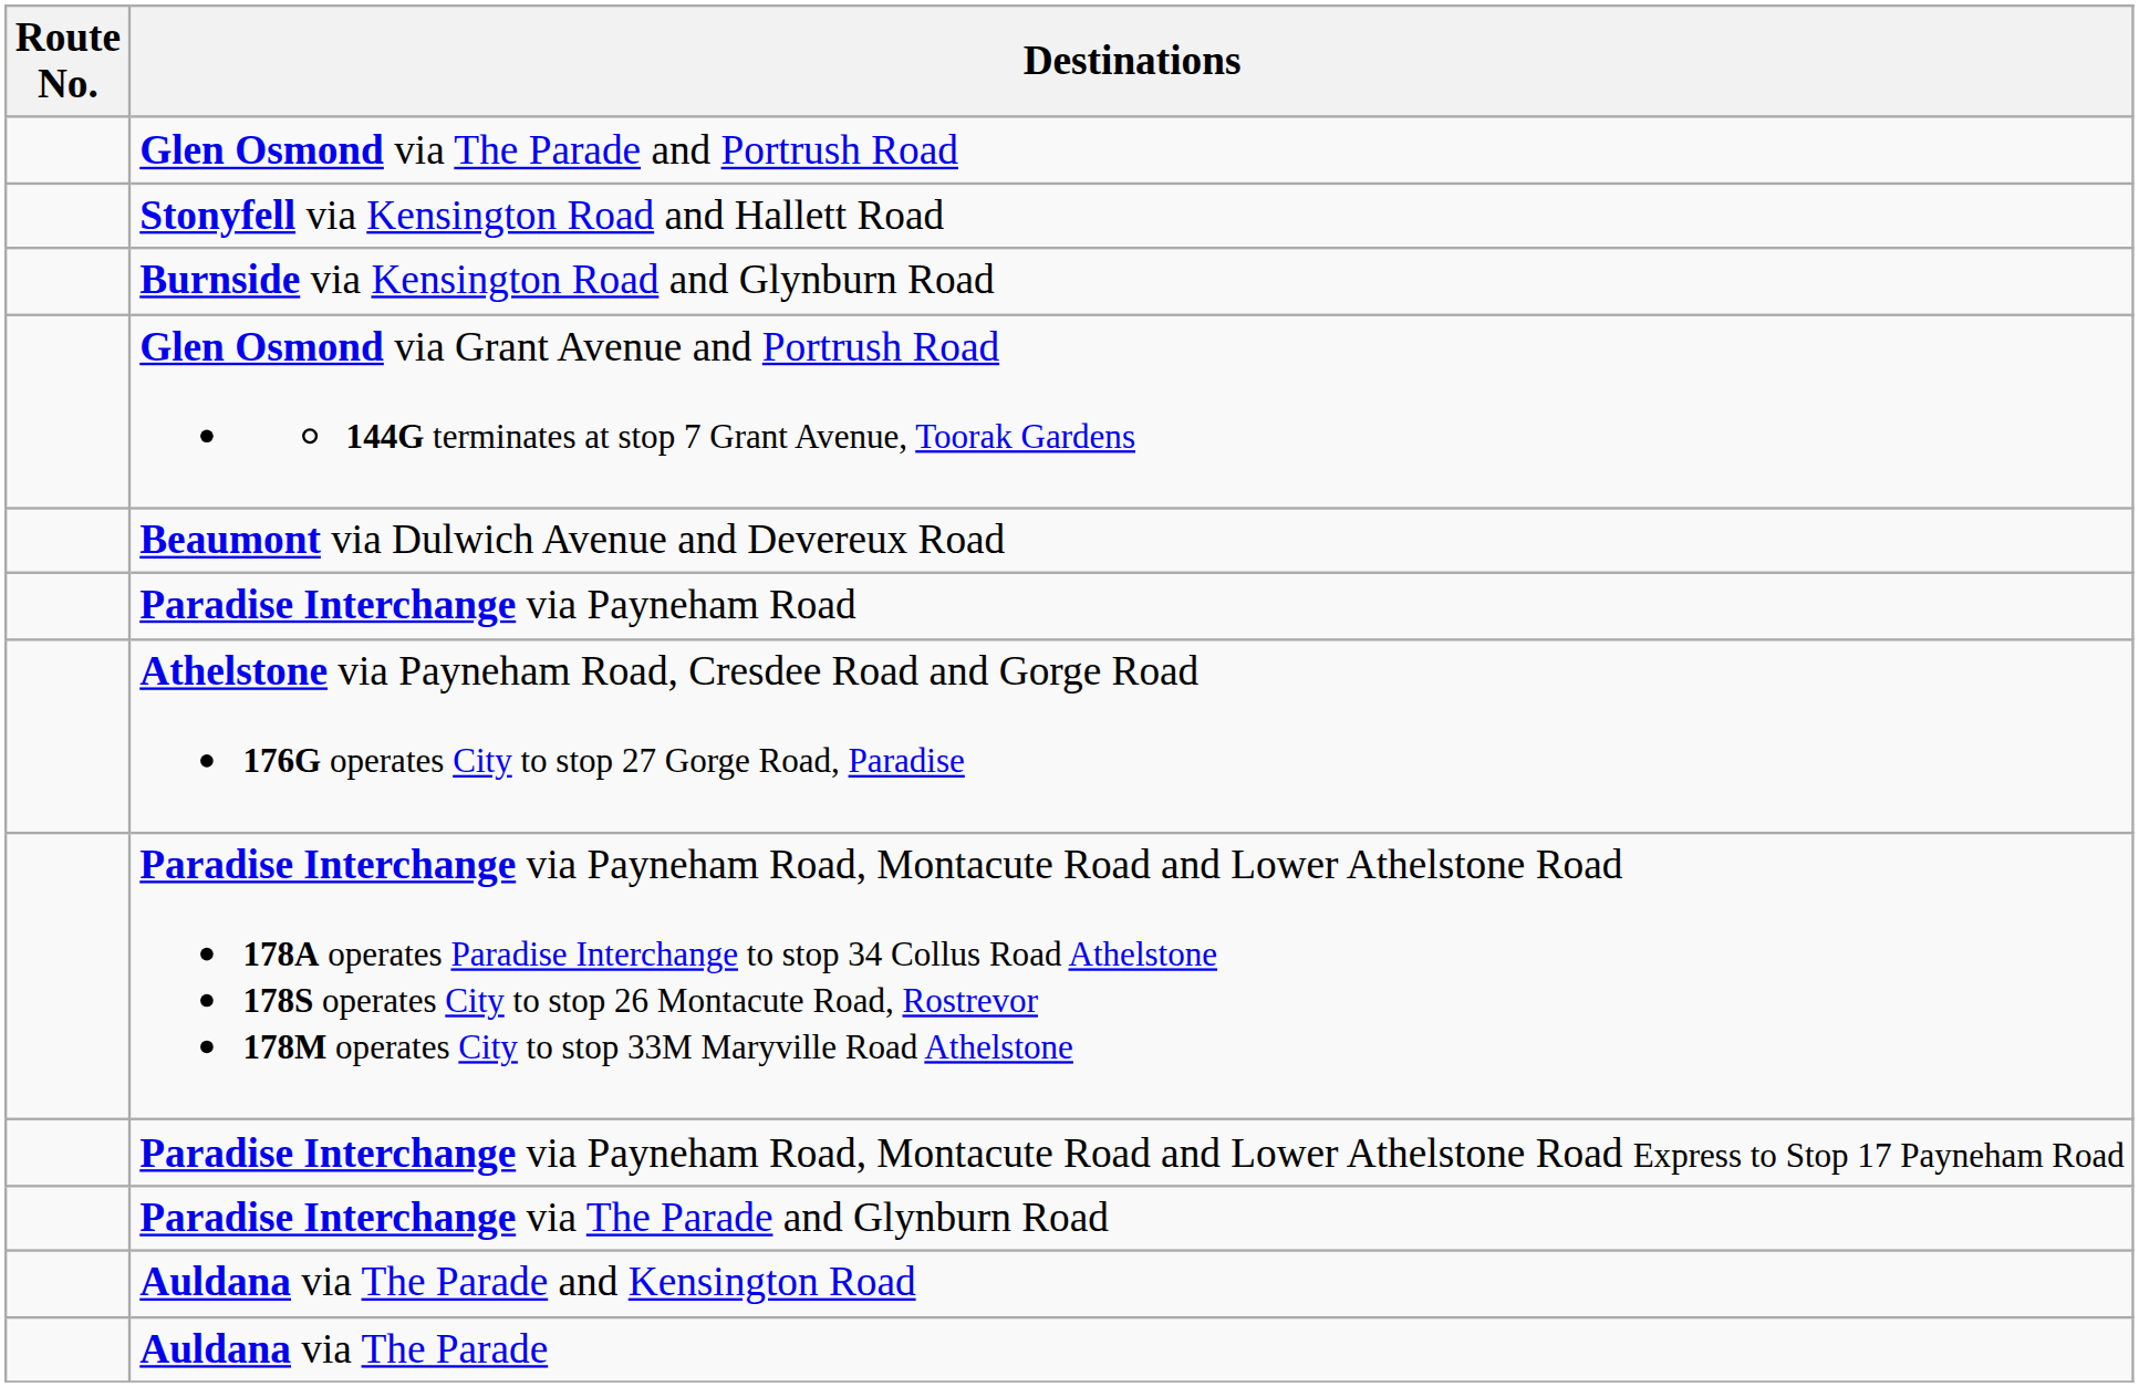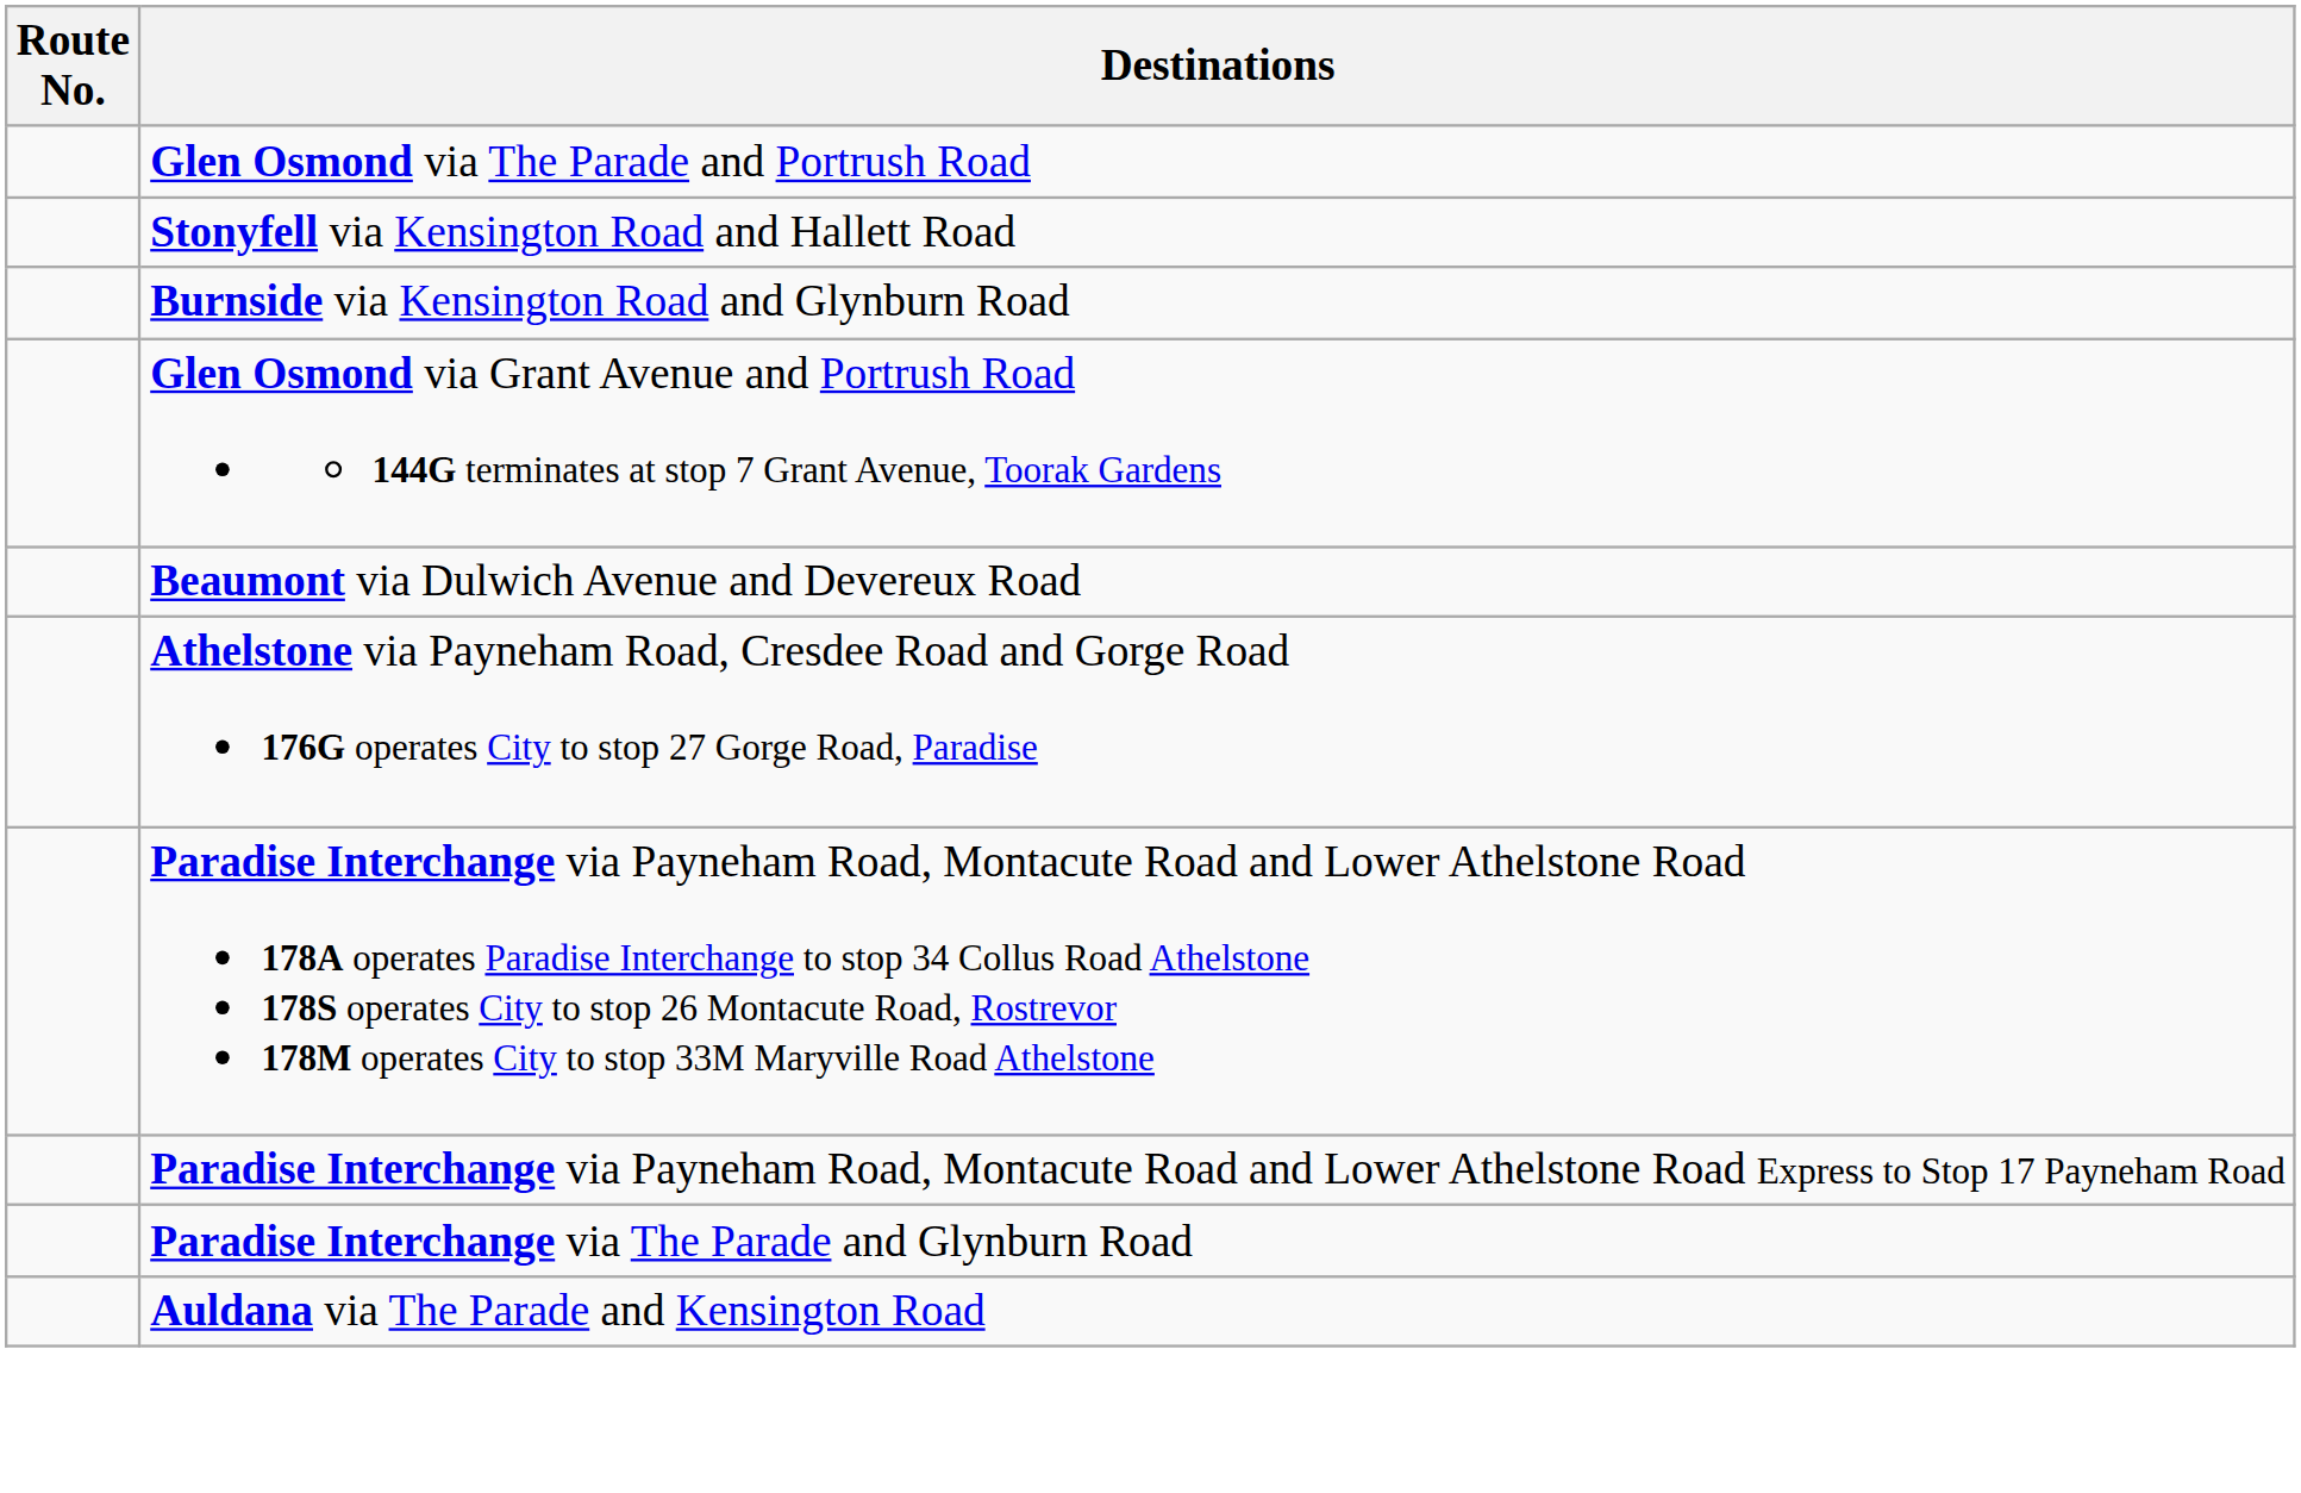- row: Paradise Interchange via Payneham Road
- row: Auldana via The Parade
